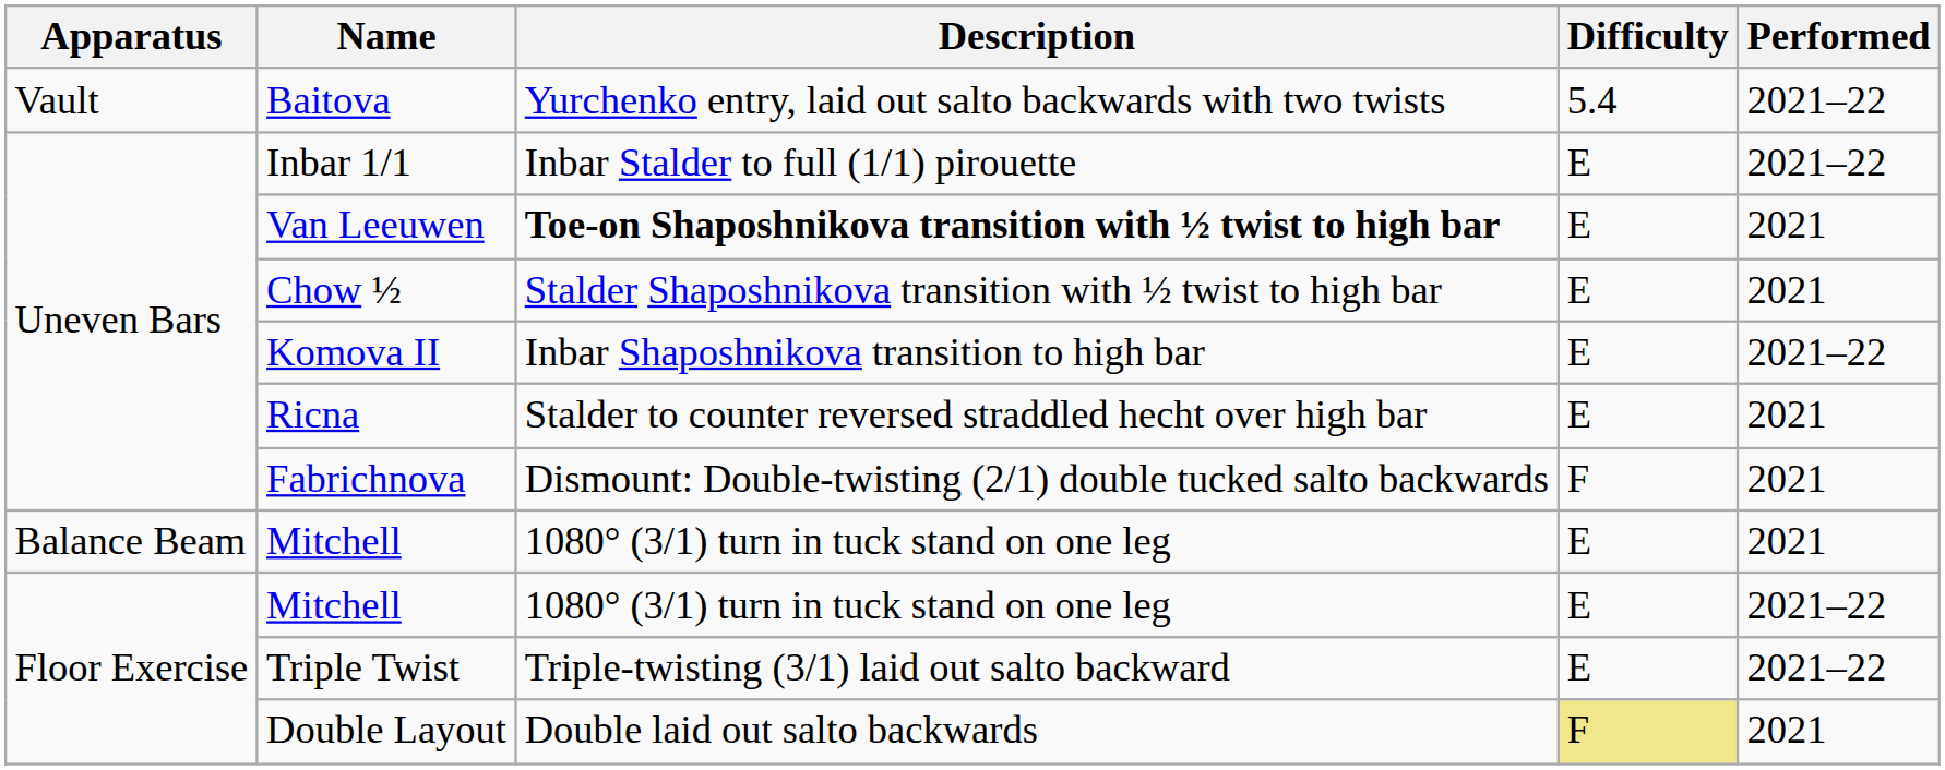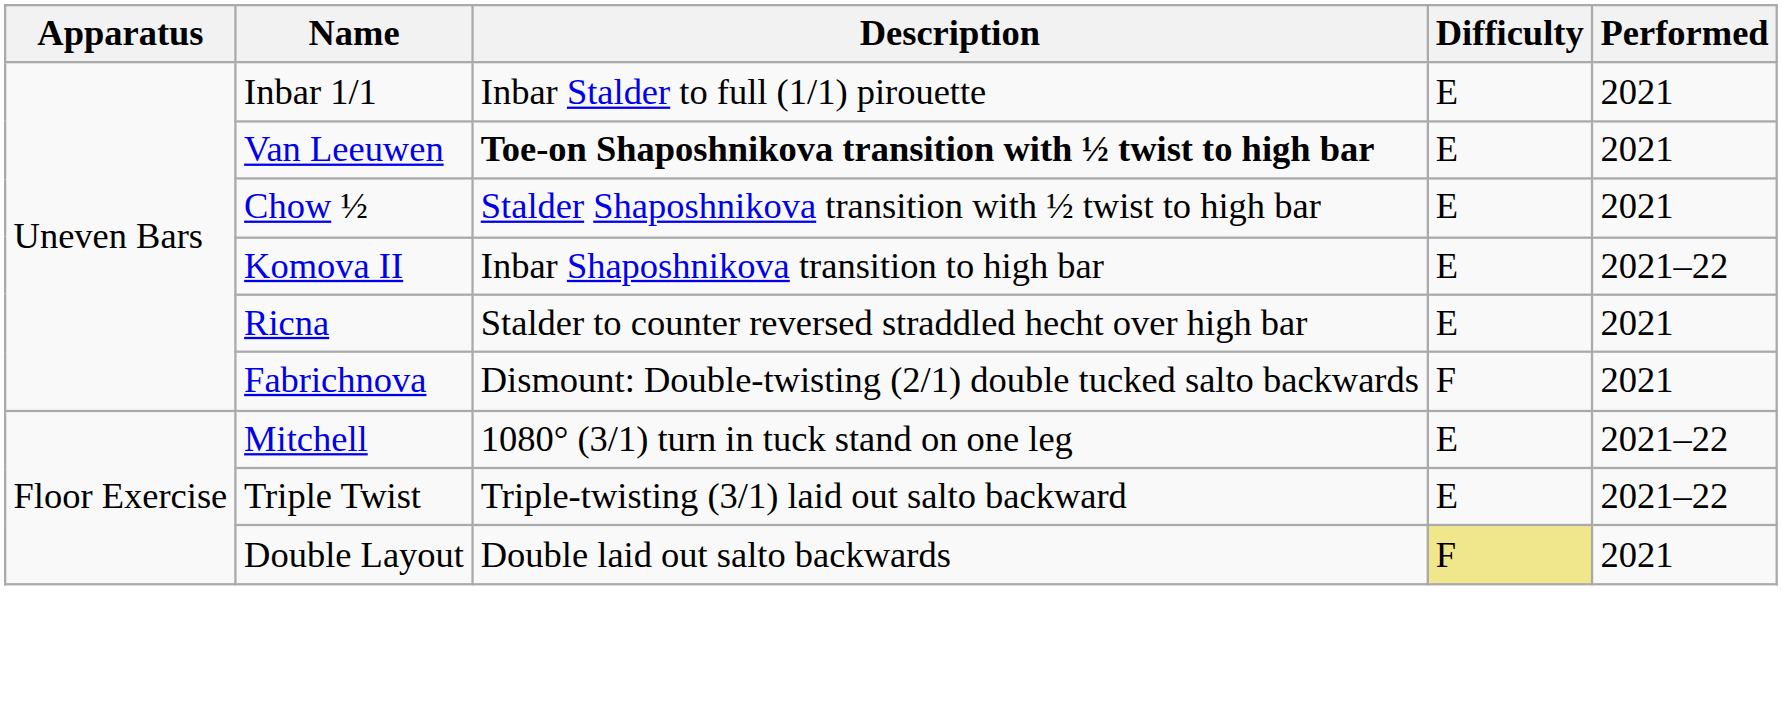- row: Vault | Baitova | Yurchenko entry, laid out salto backwards with two twists | 5.4 | 2021–22
Inbar 1/1 | Performed: 2021–22 -> 2021
- row: Balance Beam | Mitchell | 1080° (3/1) turn in tuck stand on one leg | E | 2021
